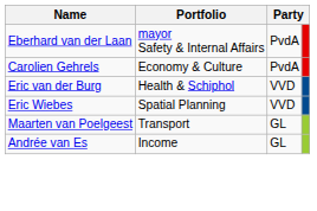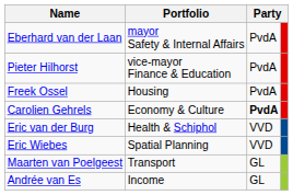+ row: Pieter Hilhorst | vice-mayor Finance & Education | PvdA
+ row: Freek Ossel | Housing | PvdA
Carolien Gehrels | column 3: normal -> bold
